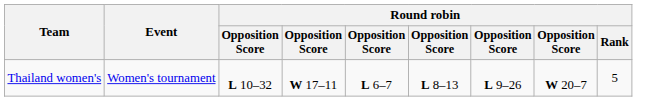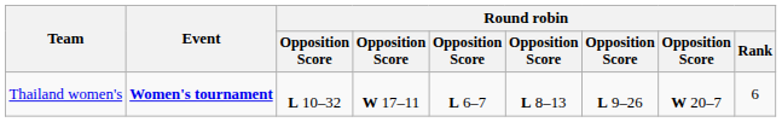Thailand women's | Event: normal -> bold
Thailand women's | Round robin / Rank: 5 -> 6
